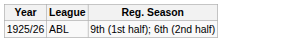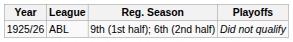+ column: Playoffs | Did not qualify
